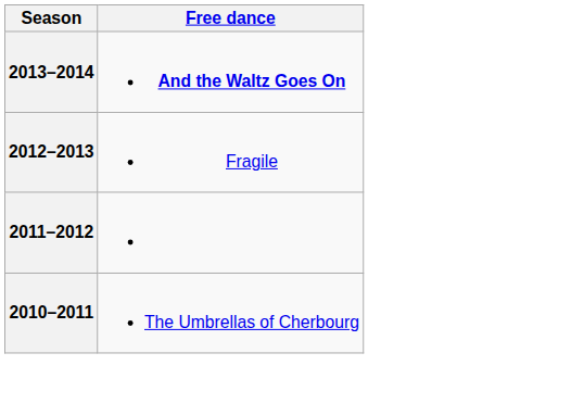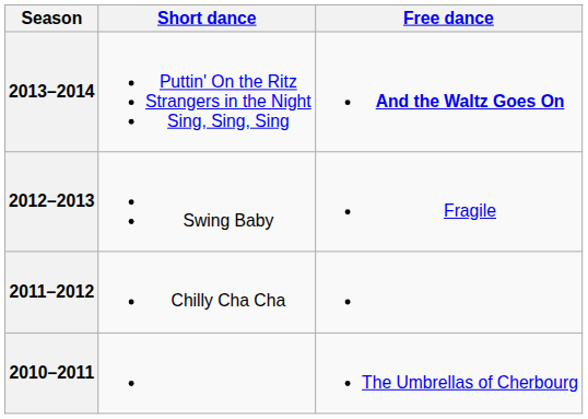+ column: Short dance | Puttin' On the Ritz Strangers in the Night Sing, Sing, Sing | Swing Baby | Chilly Cha Cha
